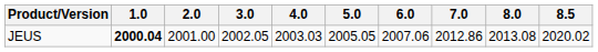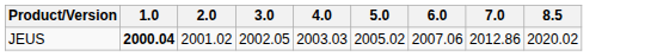- column: 8.0 | 2013.08
JEUS | 2.0: 2001.00 -> 2001.02
JEUS | 5.0: 2005.05 -> 2005.02
